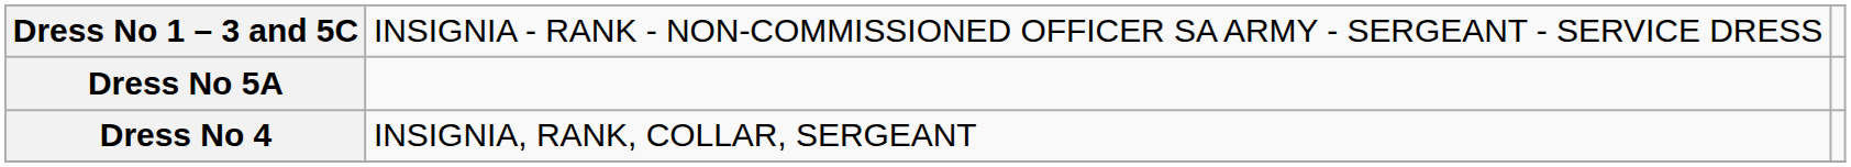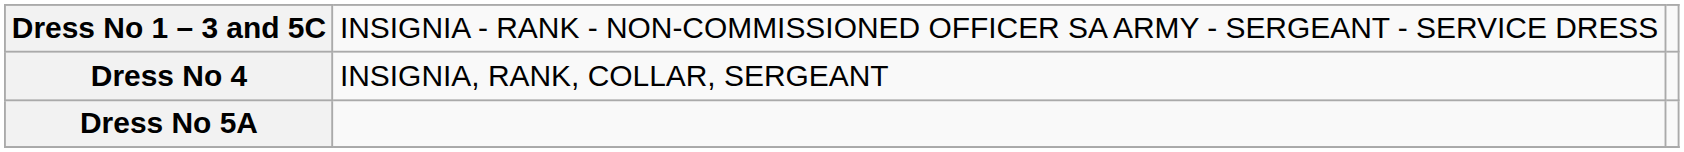rows swapped: Dress No 5A <-> Dress No 4
